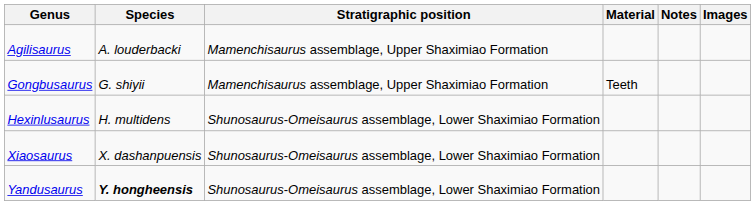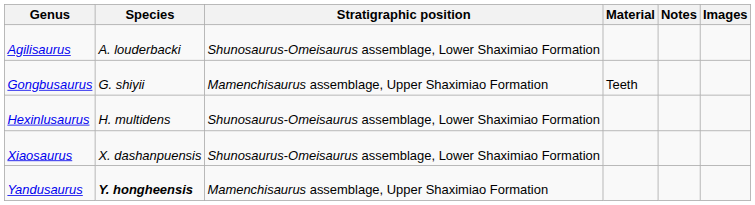Agilisaurus | Stratigraphic position: Mamenchisaurus assemblage, Upper Shaximiao Formation -> Shunosaurus-Omeisaurus assemblage, Lower Shaximiao Formation
Yandusaurus | Stratigraphic position: Shunosaurus-Omeisaurus assemblage, Lower Shaximiao Formation -> Mamenchisaurus assemblage, Upper Shaximiao Formation
